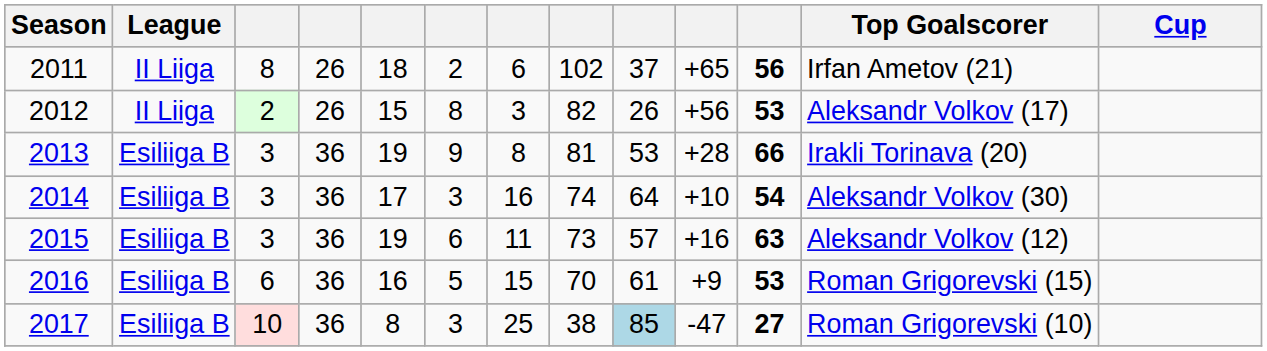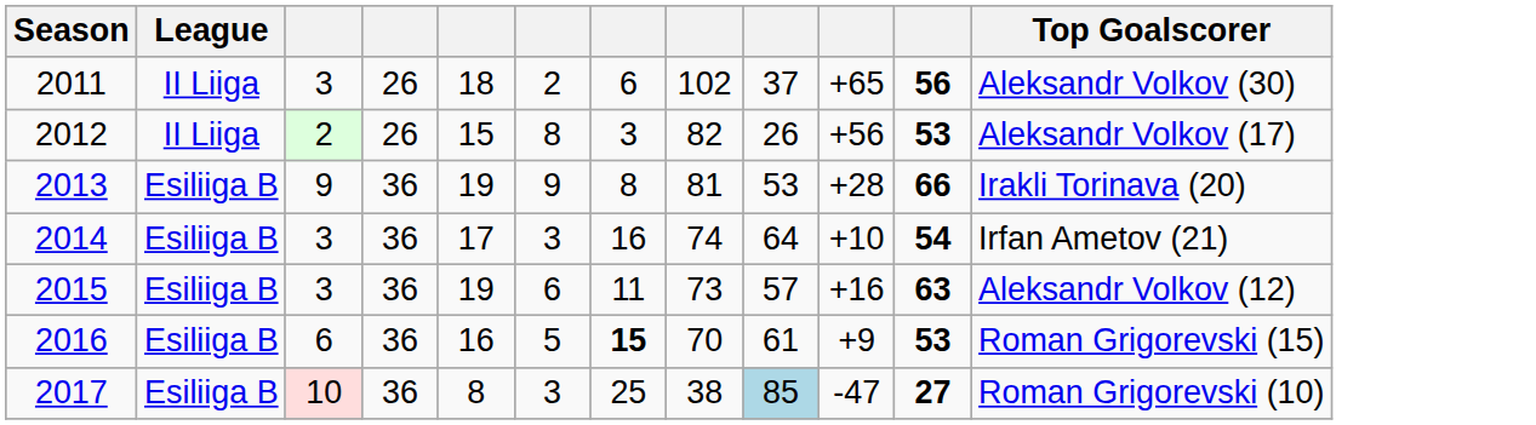- column: Cup
2011 | column 3: 8 -> 3
2011 | Top Goalscorer: Irfan Ametov (21) -> Aleksandr Volkov (30)
2013 | column 3: 3 -> 9
2014 | Top Goalscorer: Aleksandr Volkov (30) -> Irfan Ametov (21)
2016 | column 7: normal -> bold
